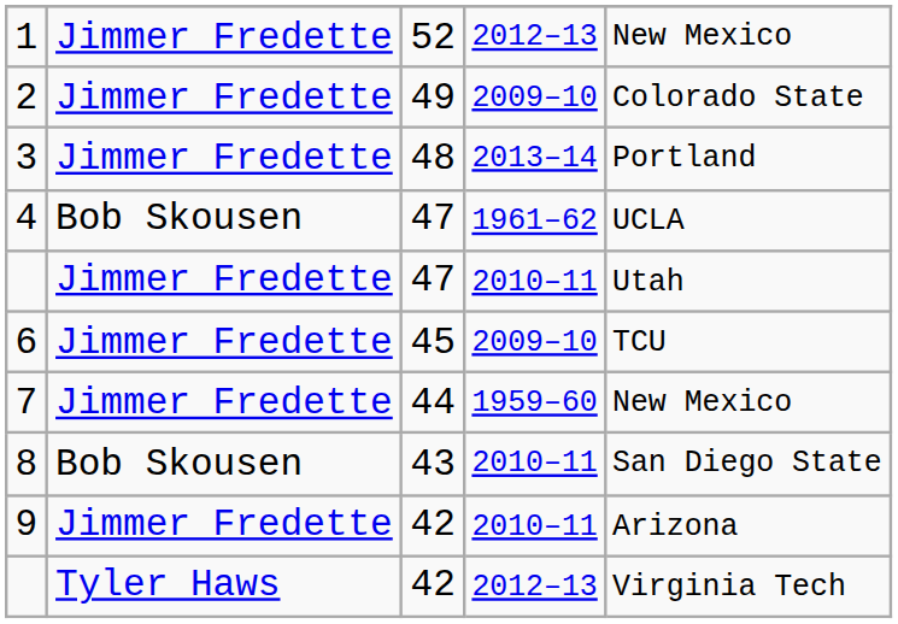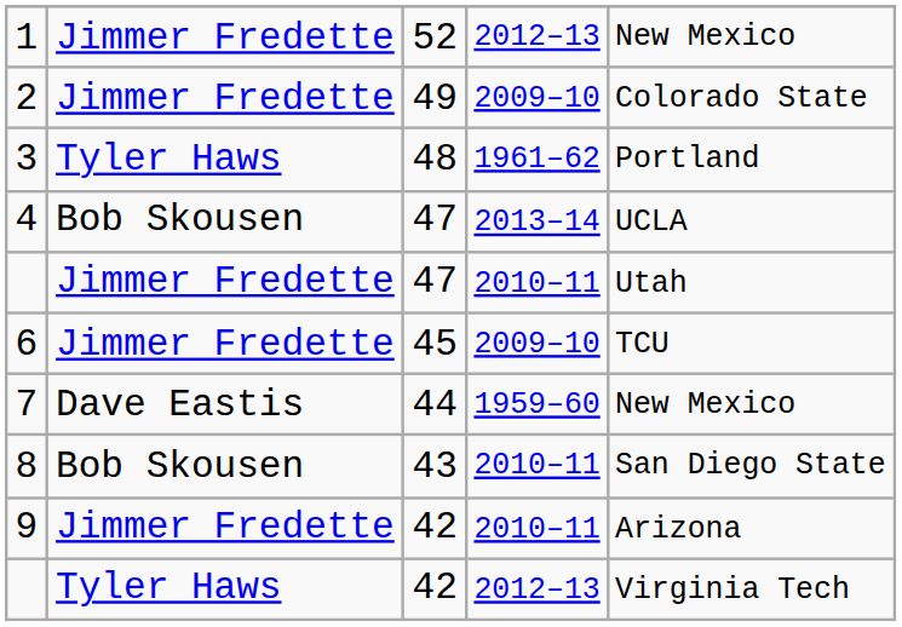3 | column 2: Jimmer Fredette -> Tyler Haws
3 | column 4: 2013–14 -> 1961–62
4 | column 4: 1961–62 -> 2013–14
7 | column 2: Jimmer Fredette -> Dave Eastis
